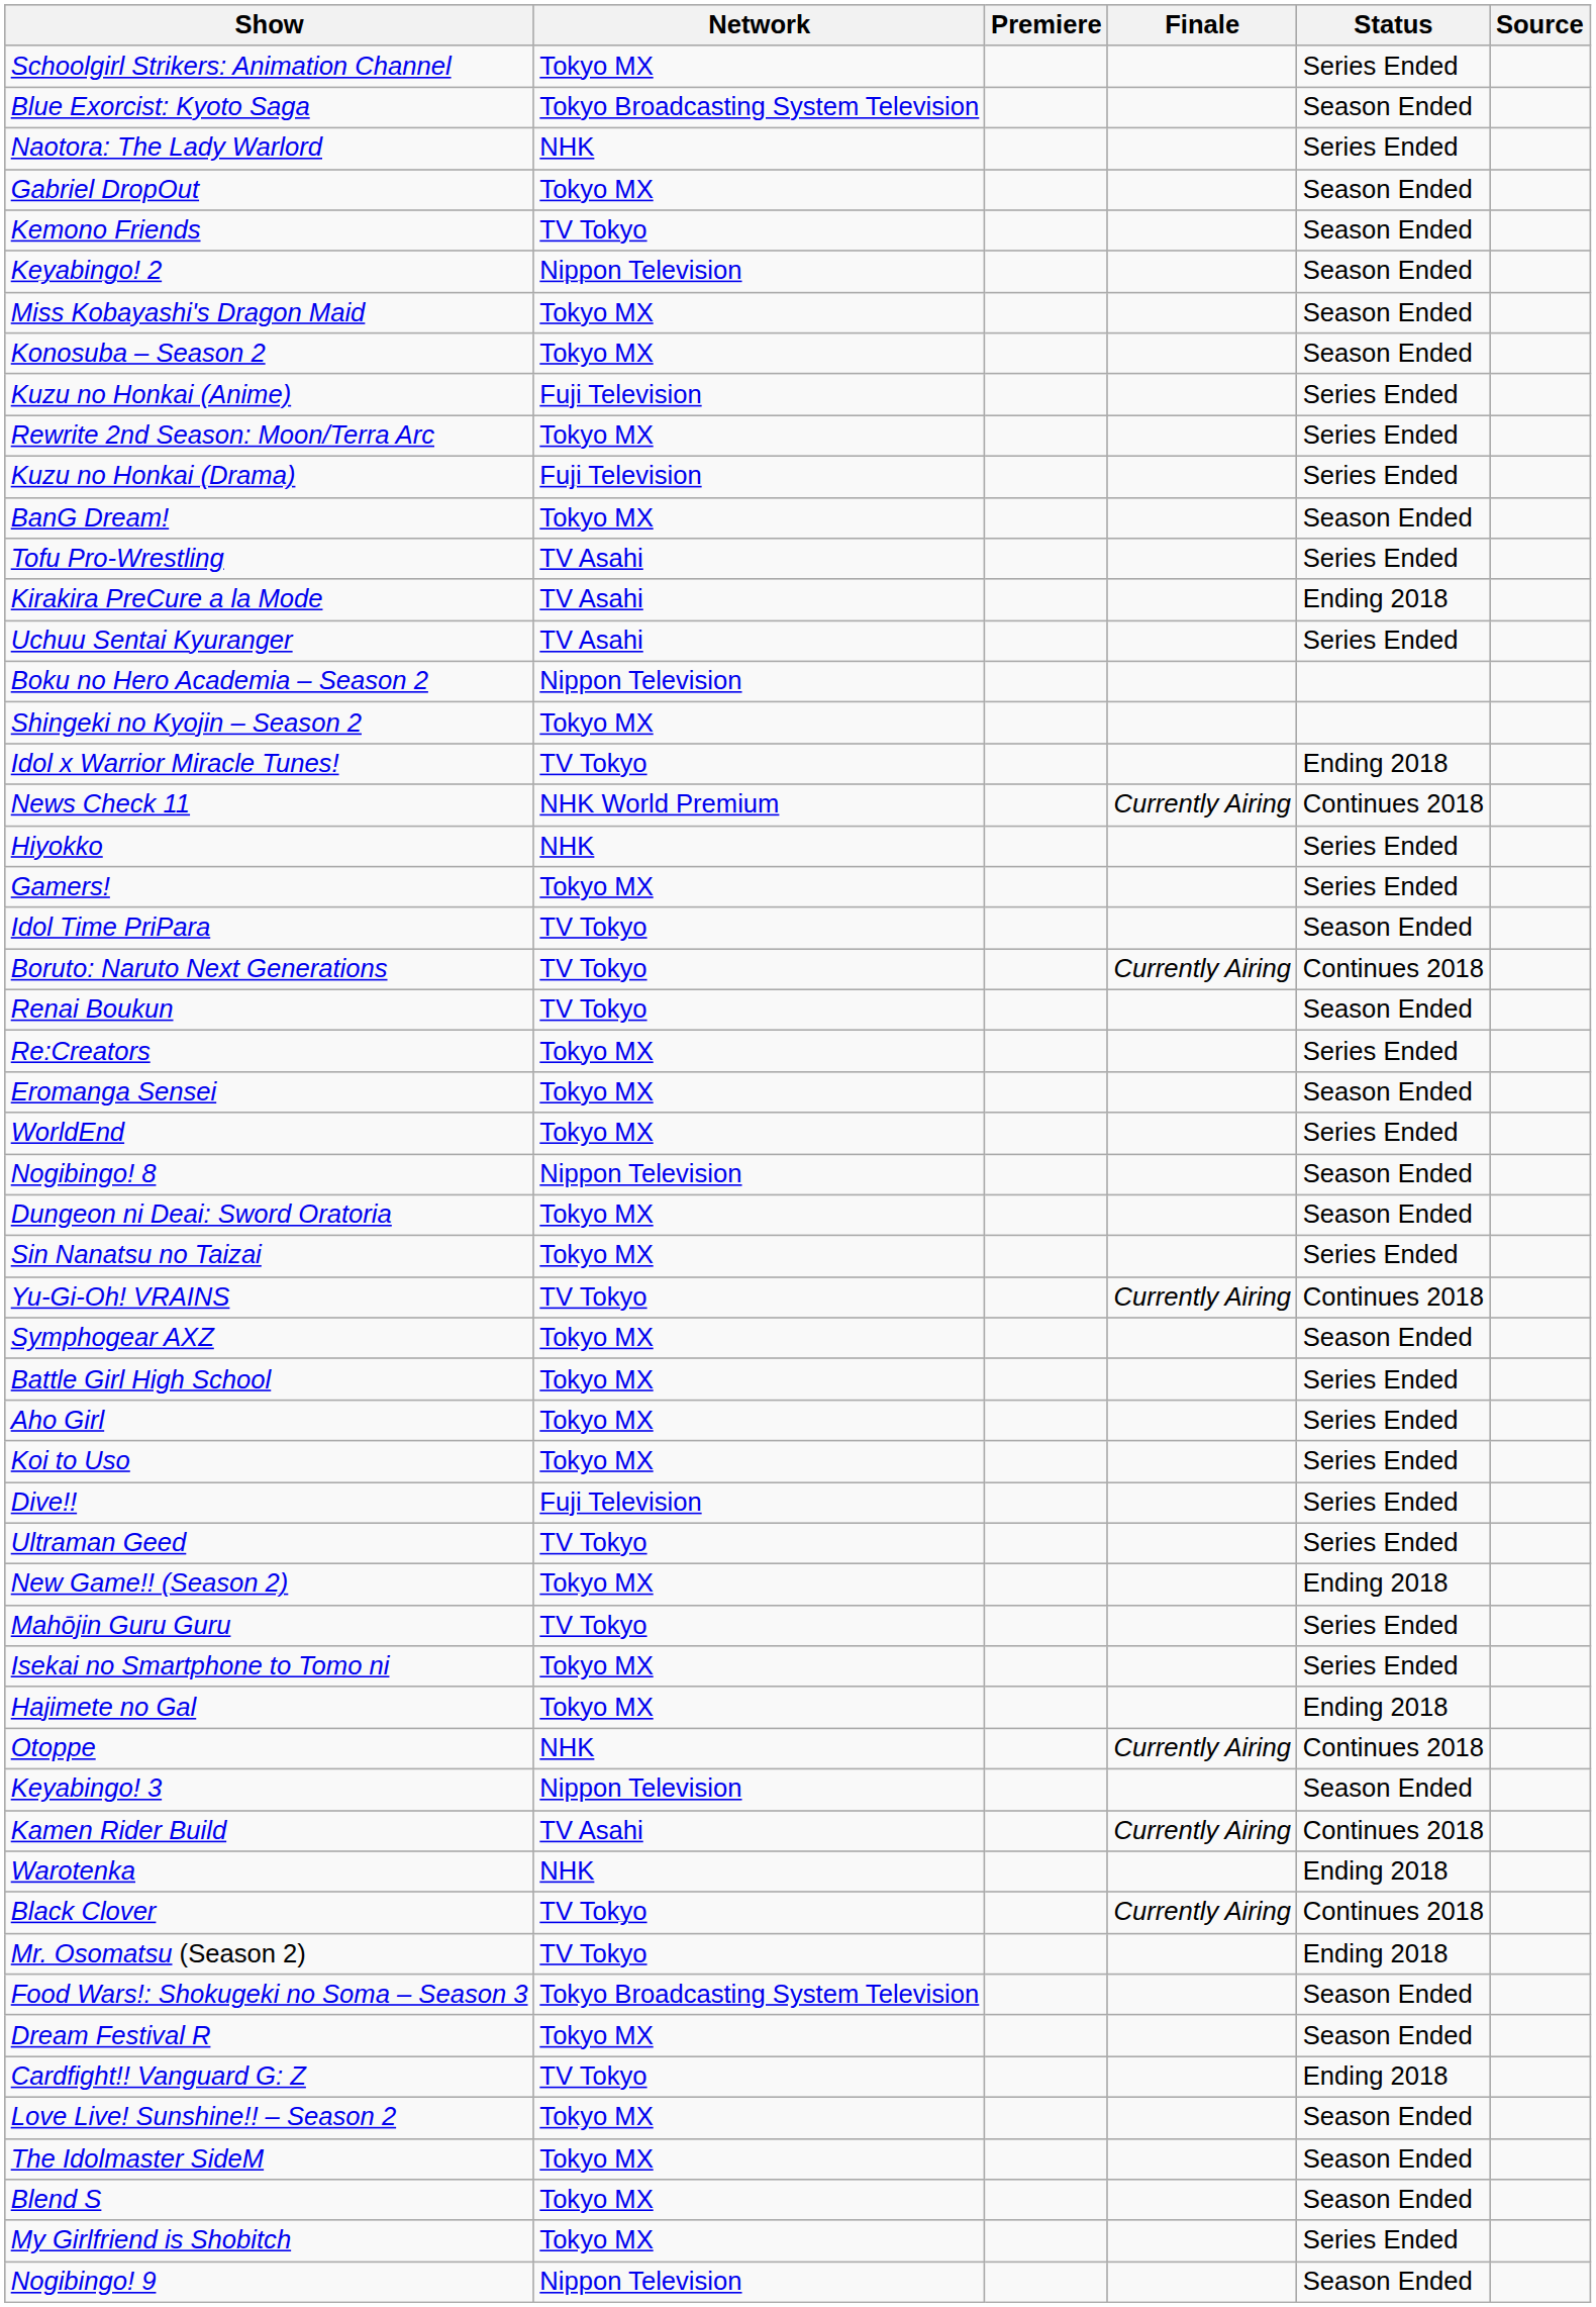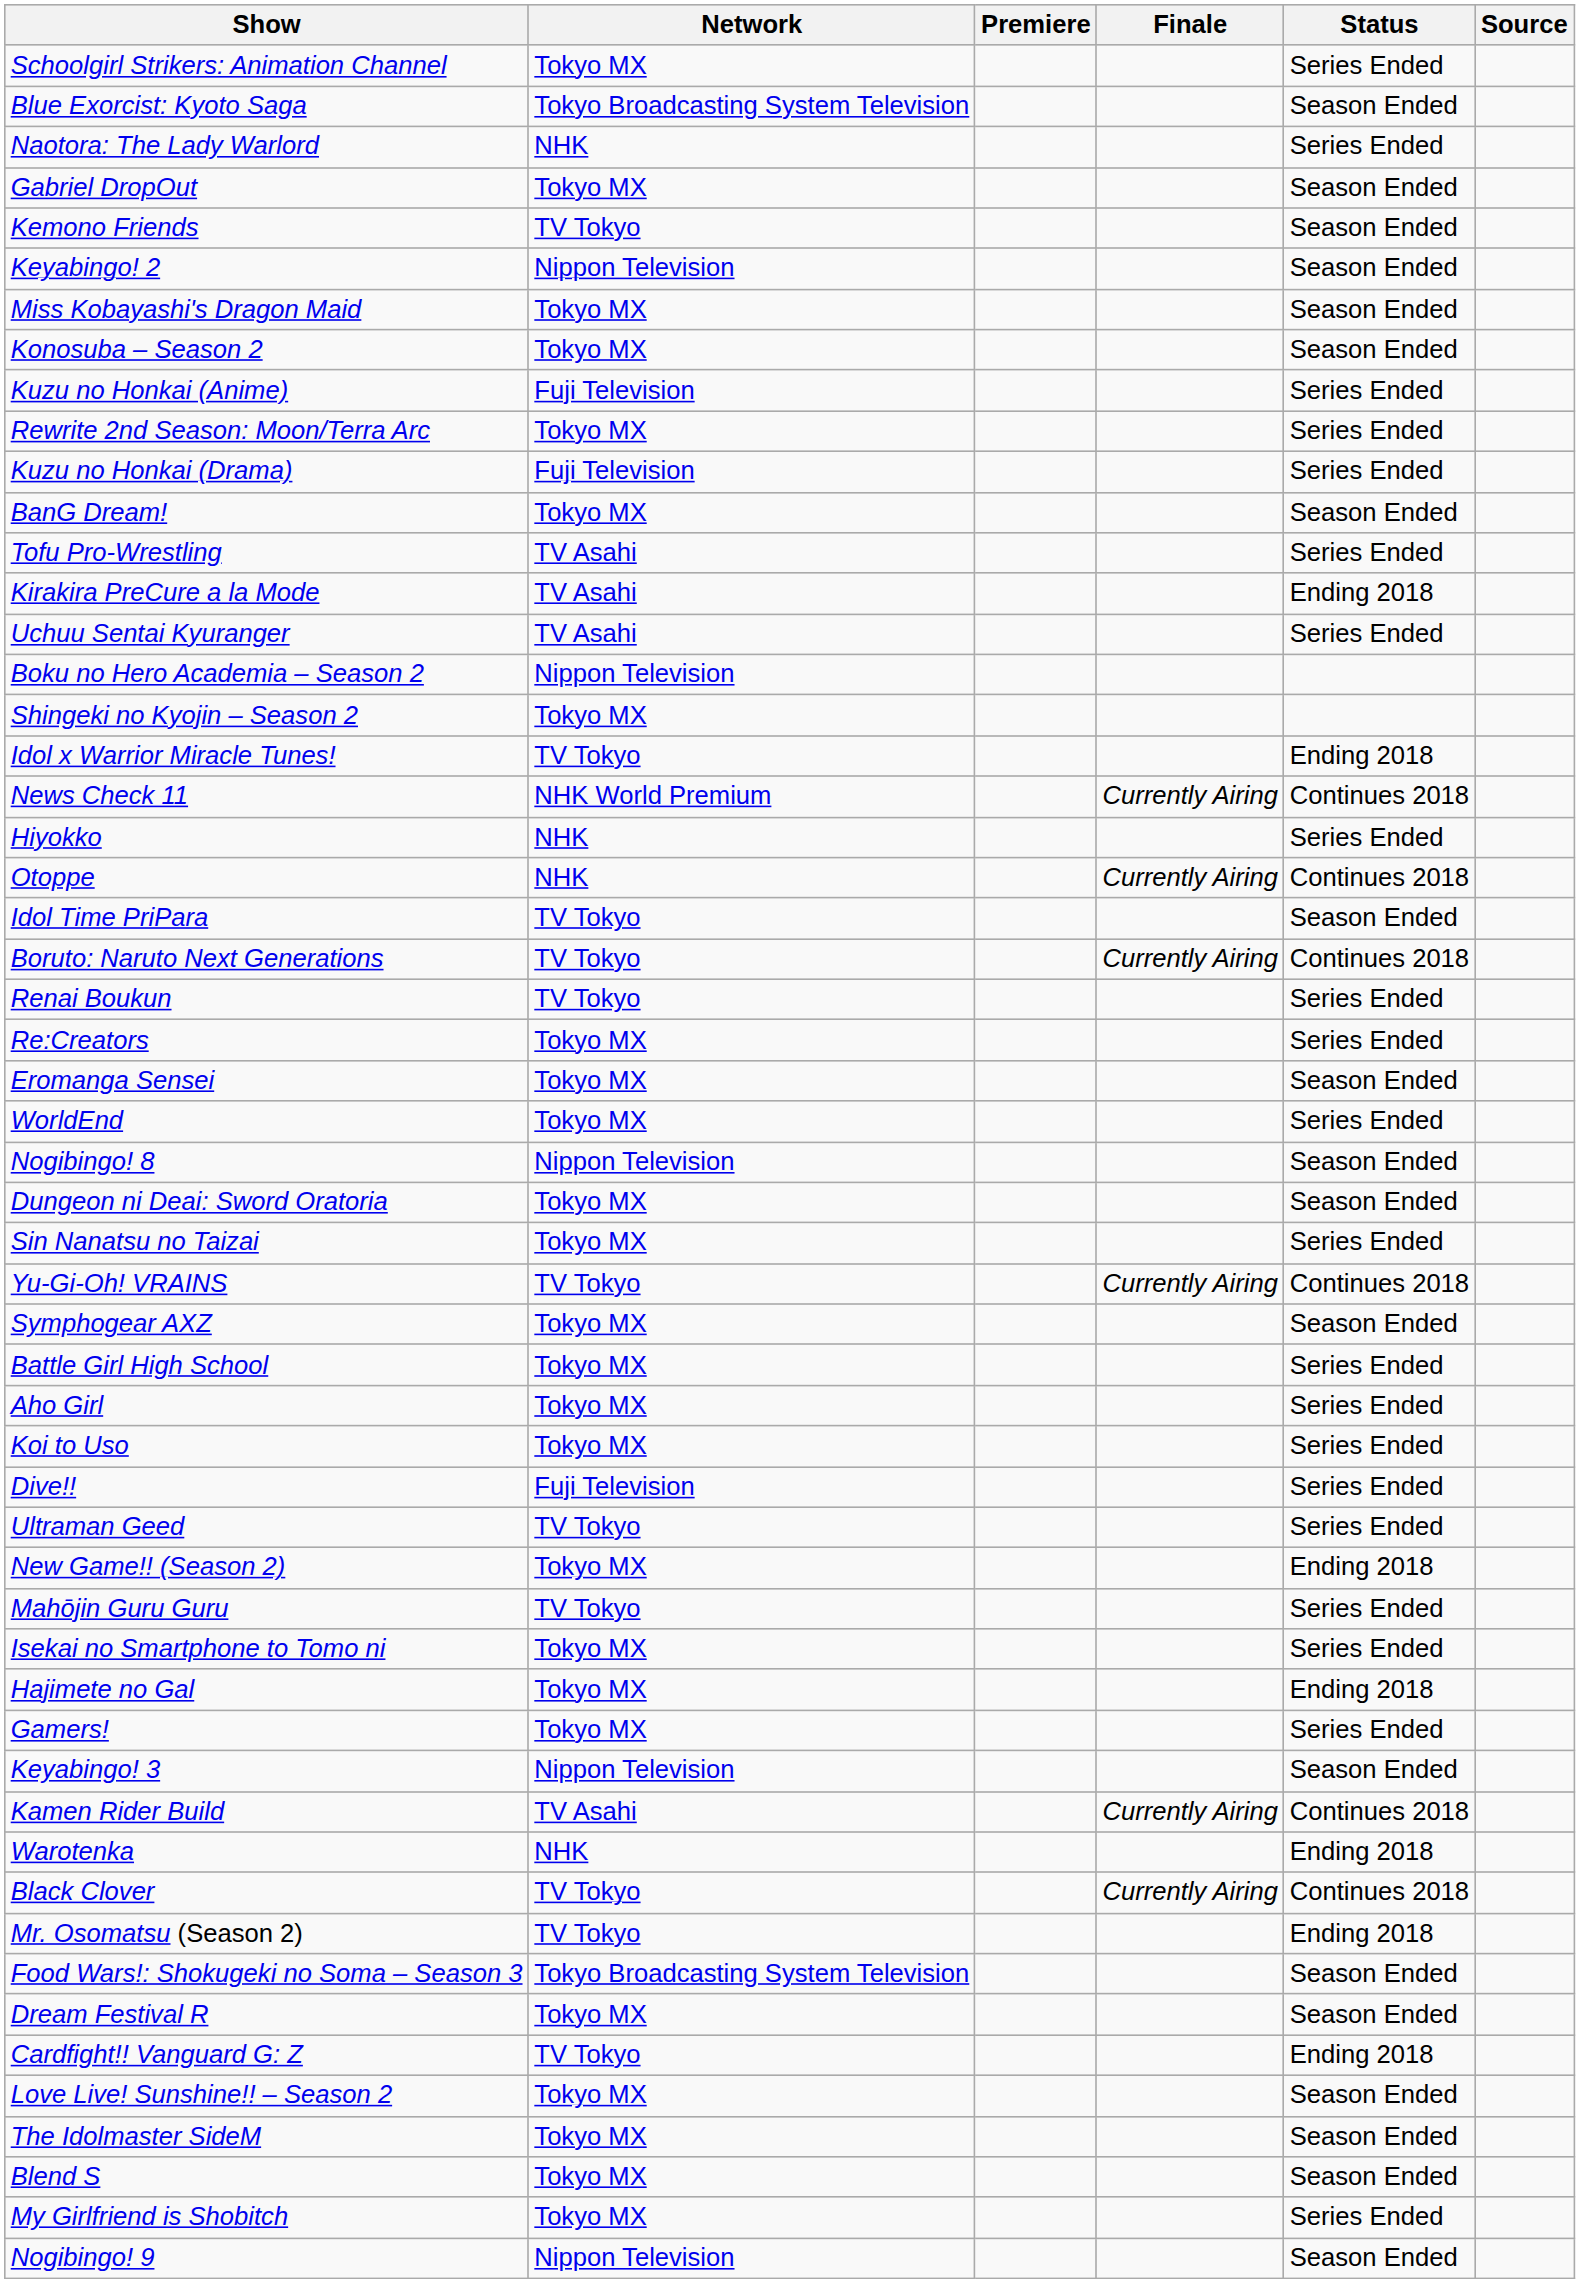rows swapped: Otoppe <-> Gamers!
Renai Boukun | Status: Season Ended -> Series Ended
